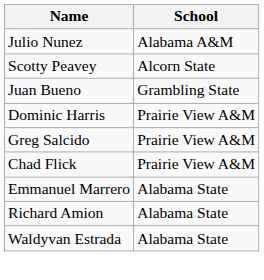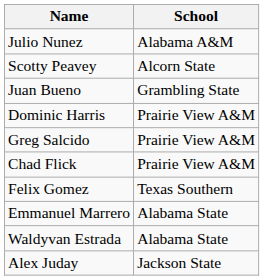+ row: Felix Gomez | Texas Southern
- row: Richard Amion | Alabama State
+ row: Alex Juday | Jackson State
